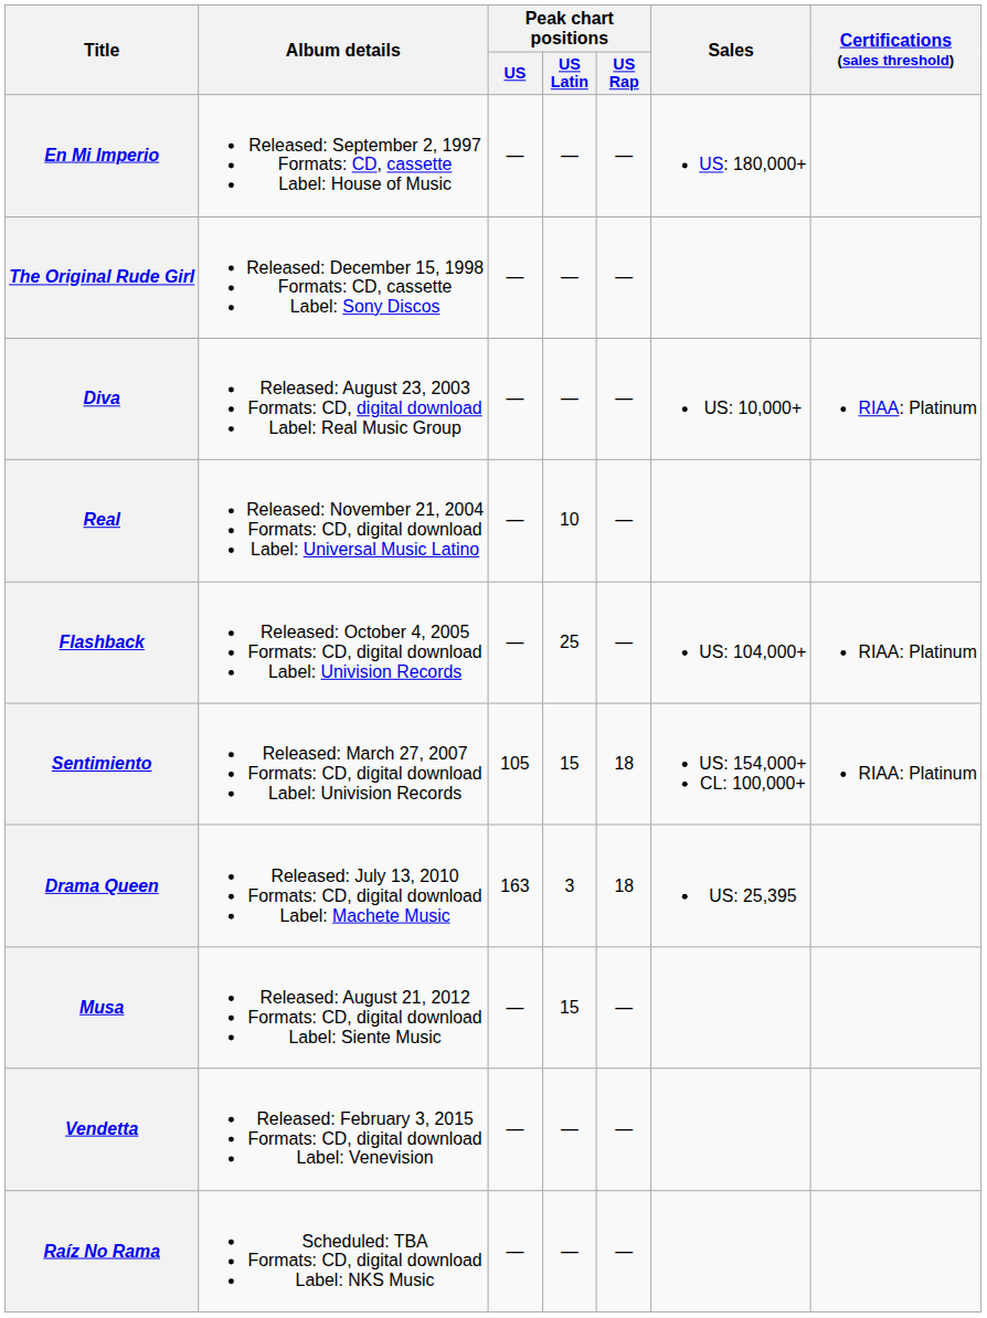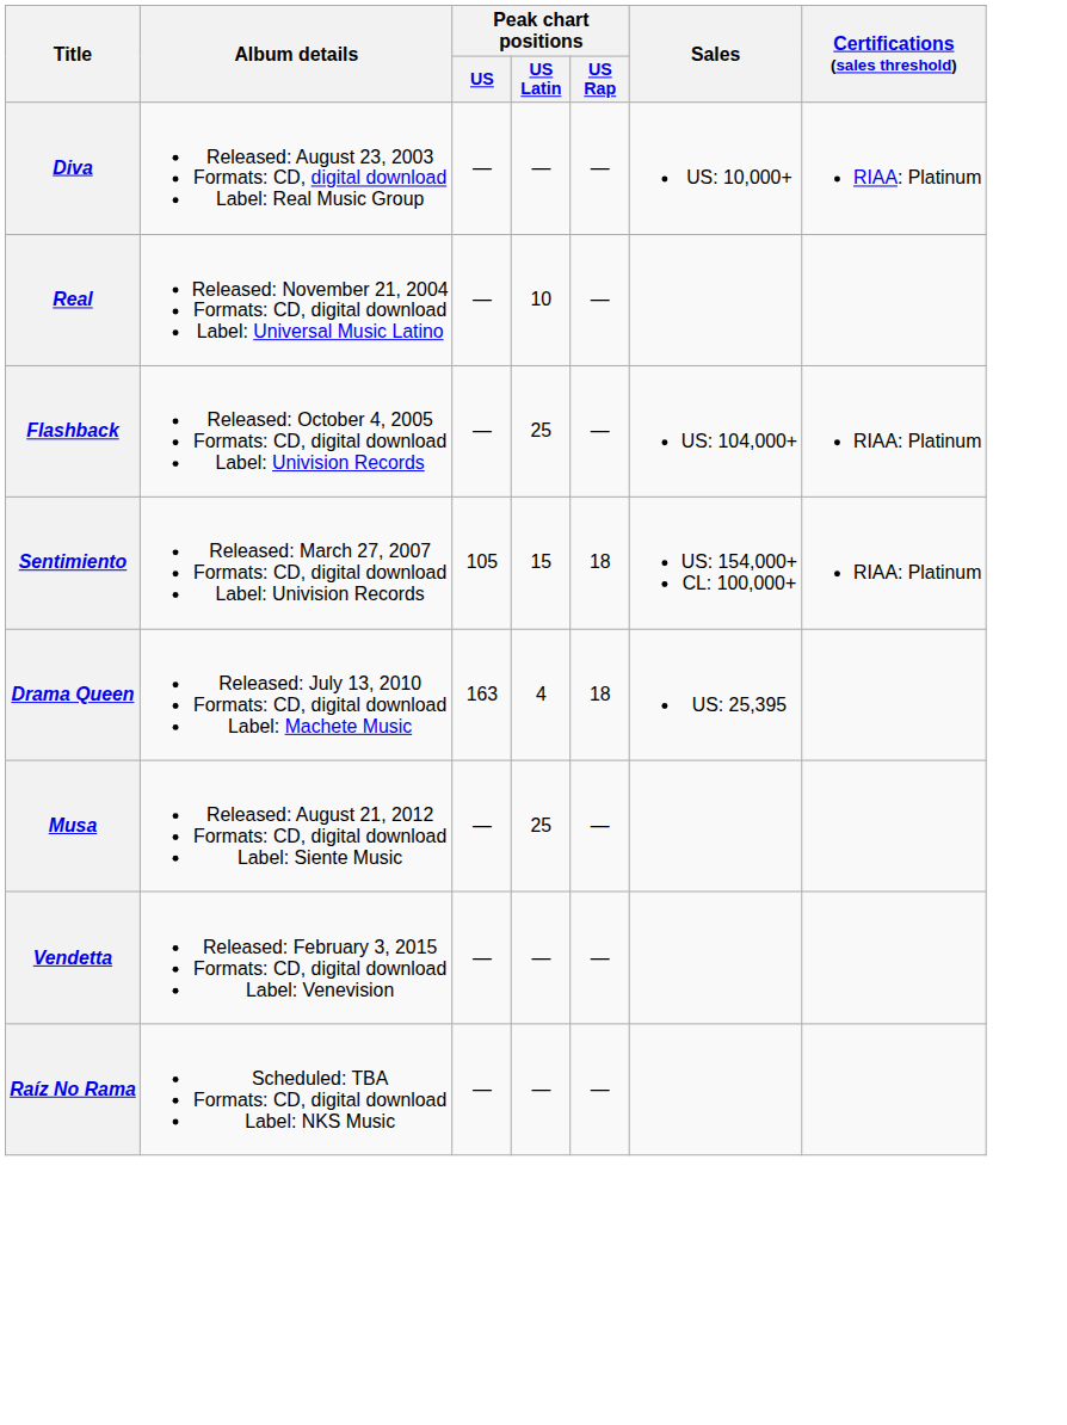- row: En Mi Imperio | Released: September 2, 1997 Formats: CD, cassette Label: House of Music | — | — | — | US: 180,000+
- row: The Original Rude Girl | Released: December 15, 1998 Formats: CD, cassette Label: Sony Discos | — | — | —
Drama Queen | Peak chart positions / US Latin: 3 -> 4
Musa | Peak chart positions / US Latin: 15 -> 25
